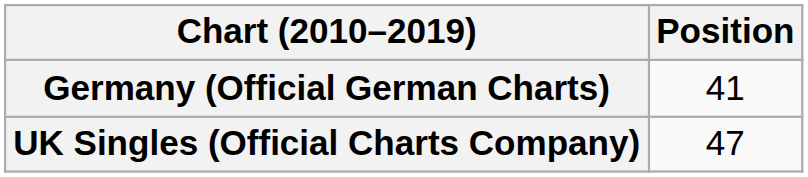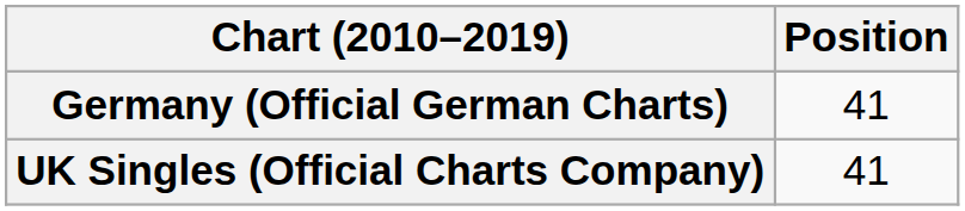UK Singles (Official Charts Company) | Position: 47 -> 41
